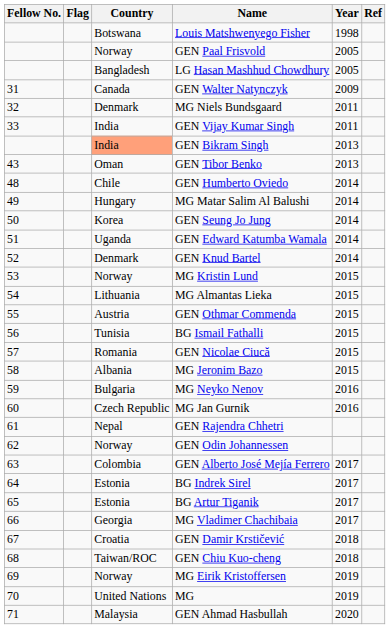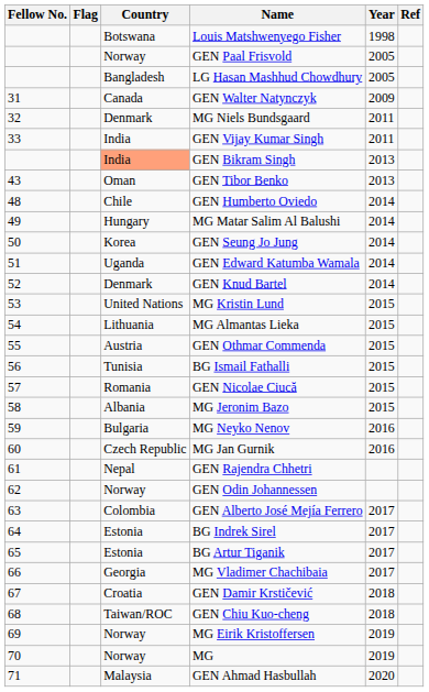MG Kristin Lund | Country: Norway -> United Nations
MG | Country: United Nations -> Norway
